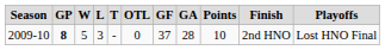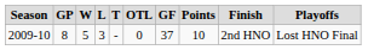- column: GA | 28
2009-10 | GP: bold -> normal
